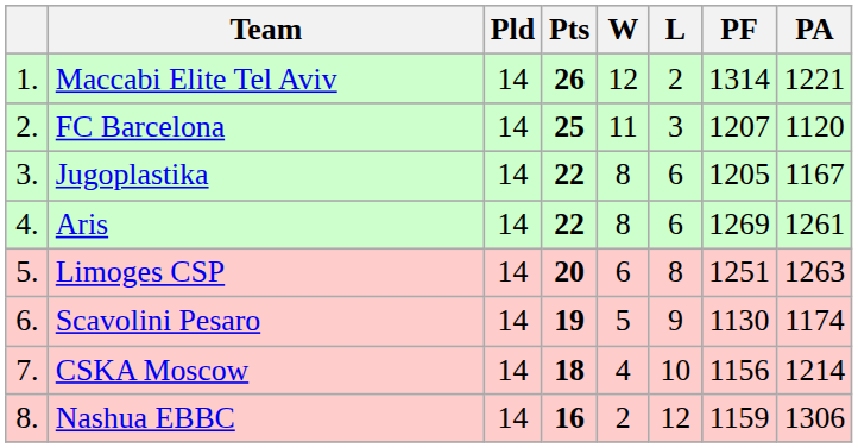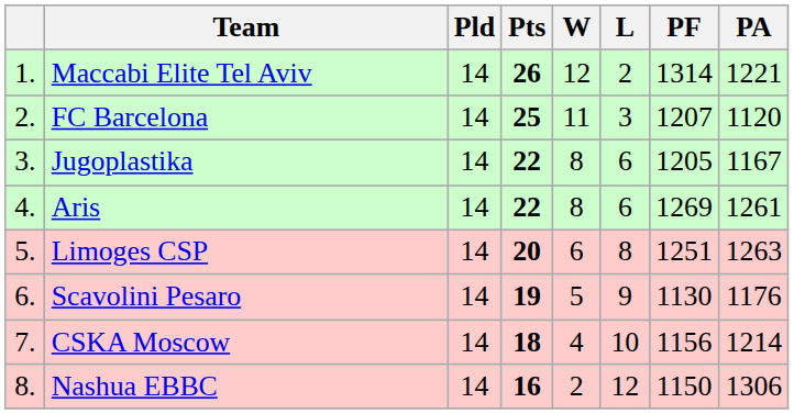Scavolini Pesaro | PA: 1174 -> 1176
Nashua EBBC | PF: 1159 -> 1150
